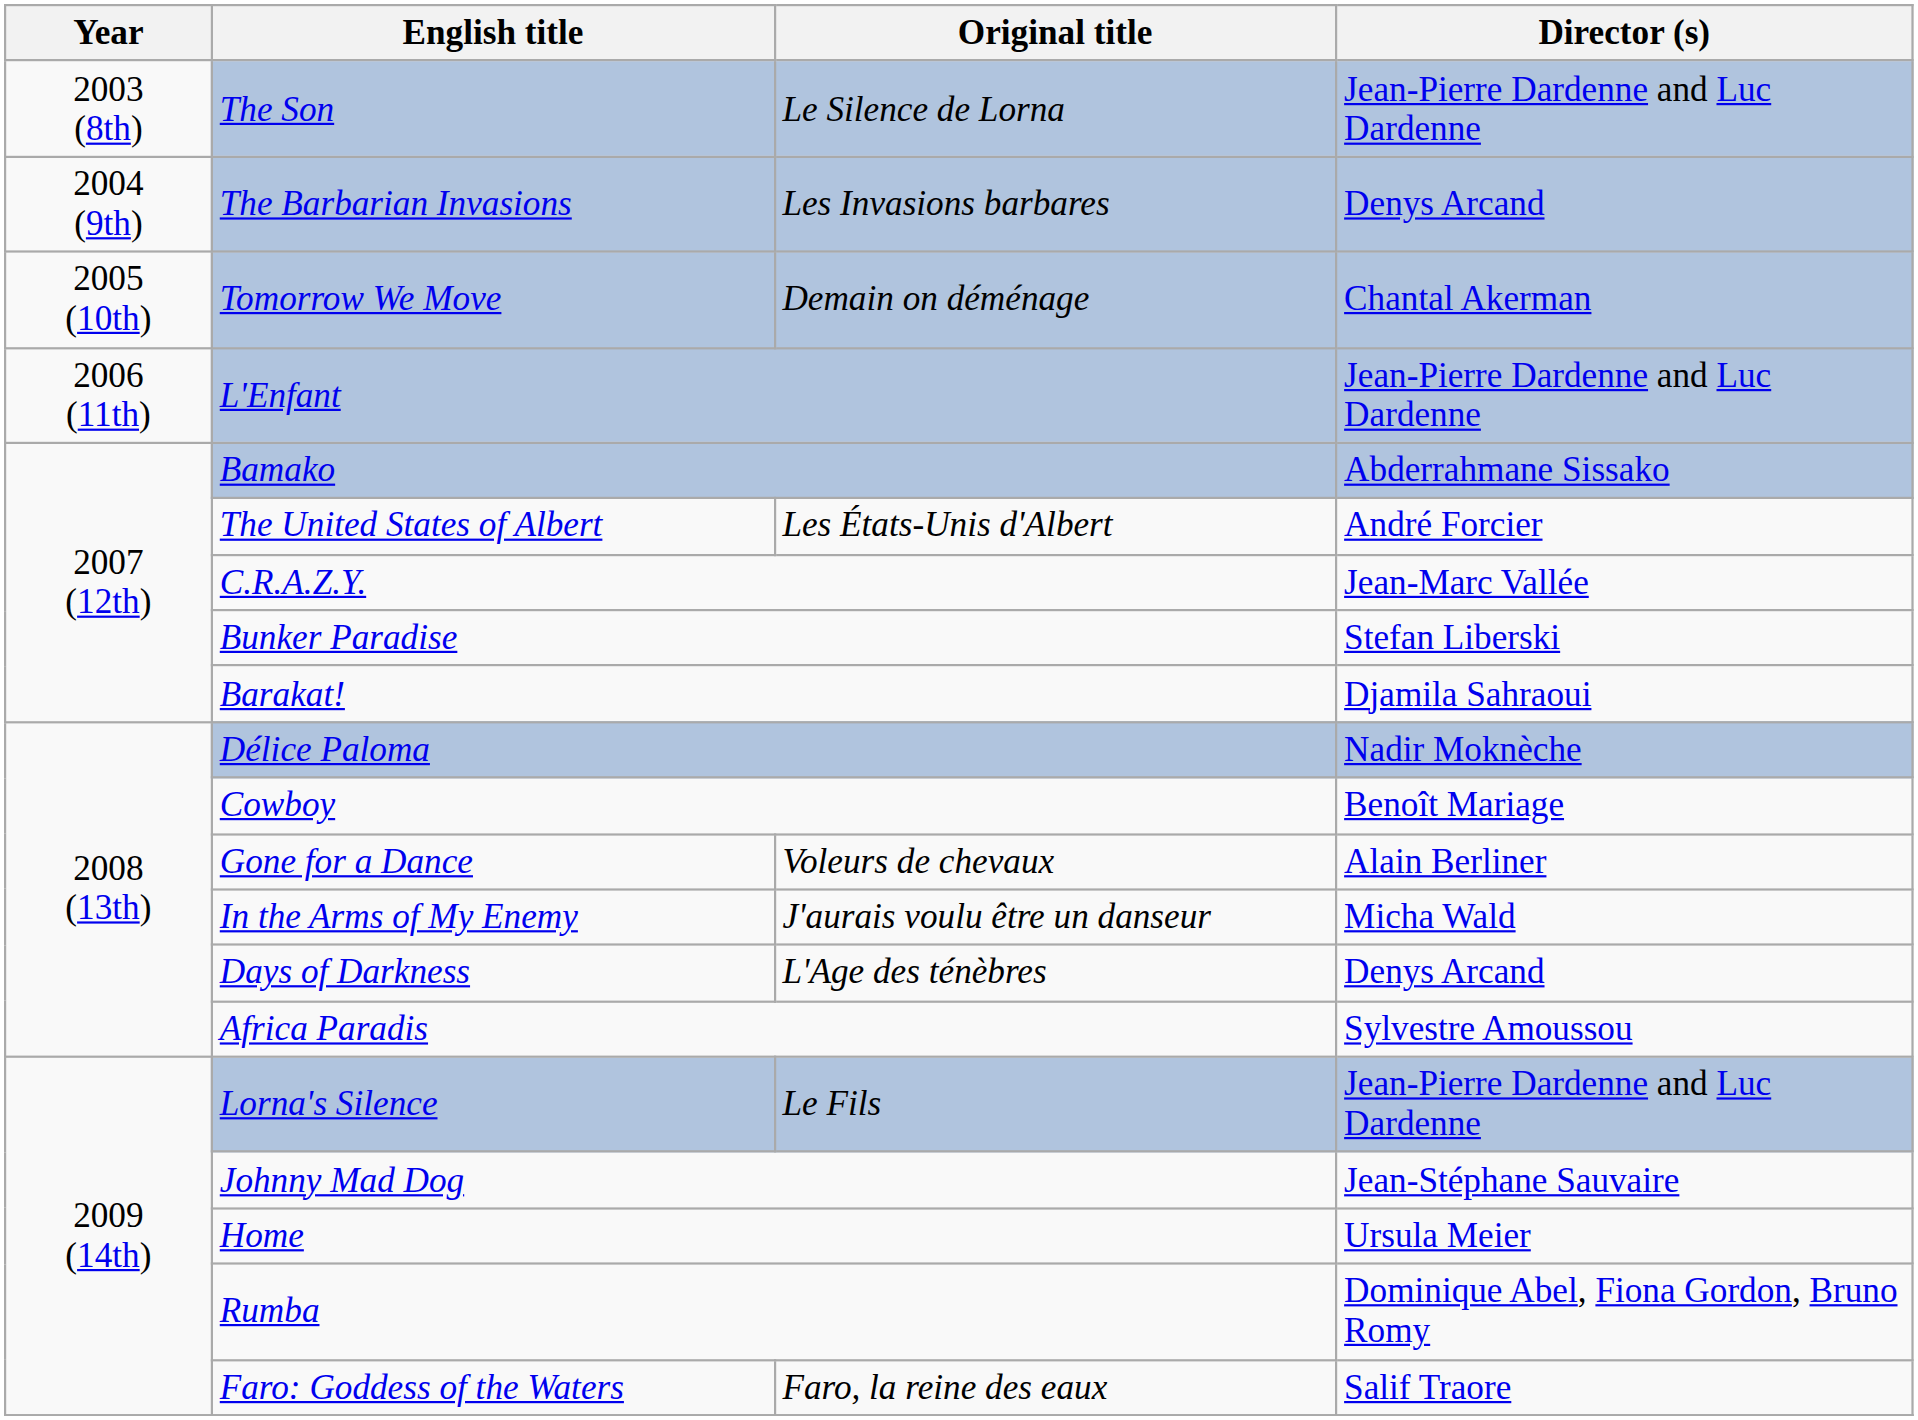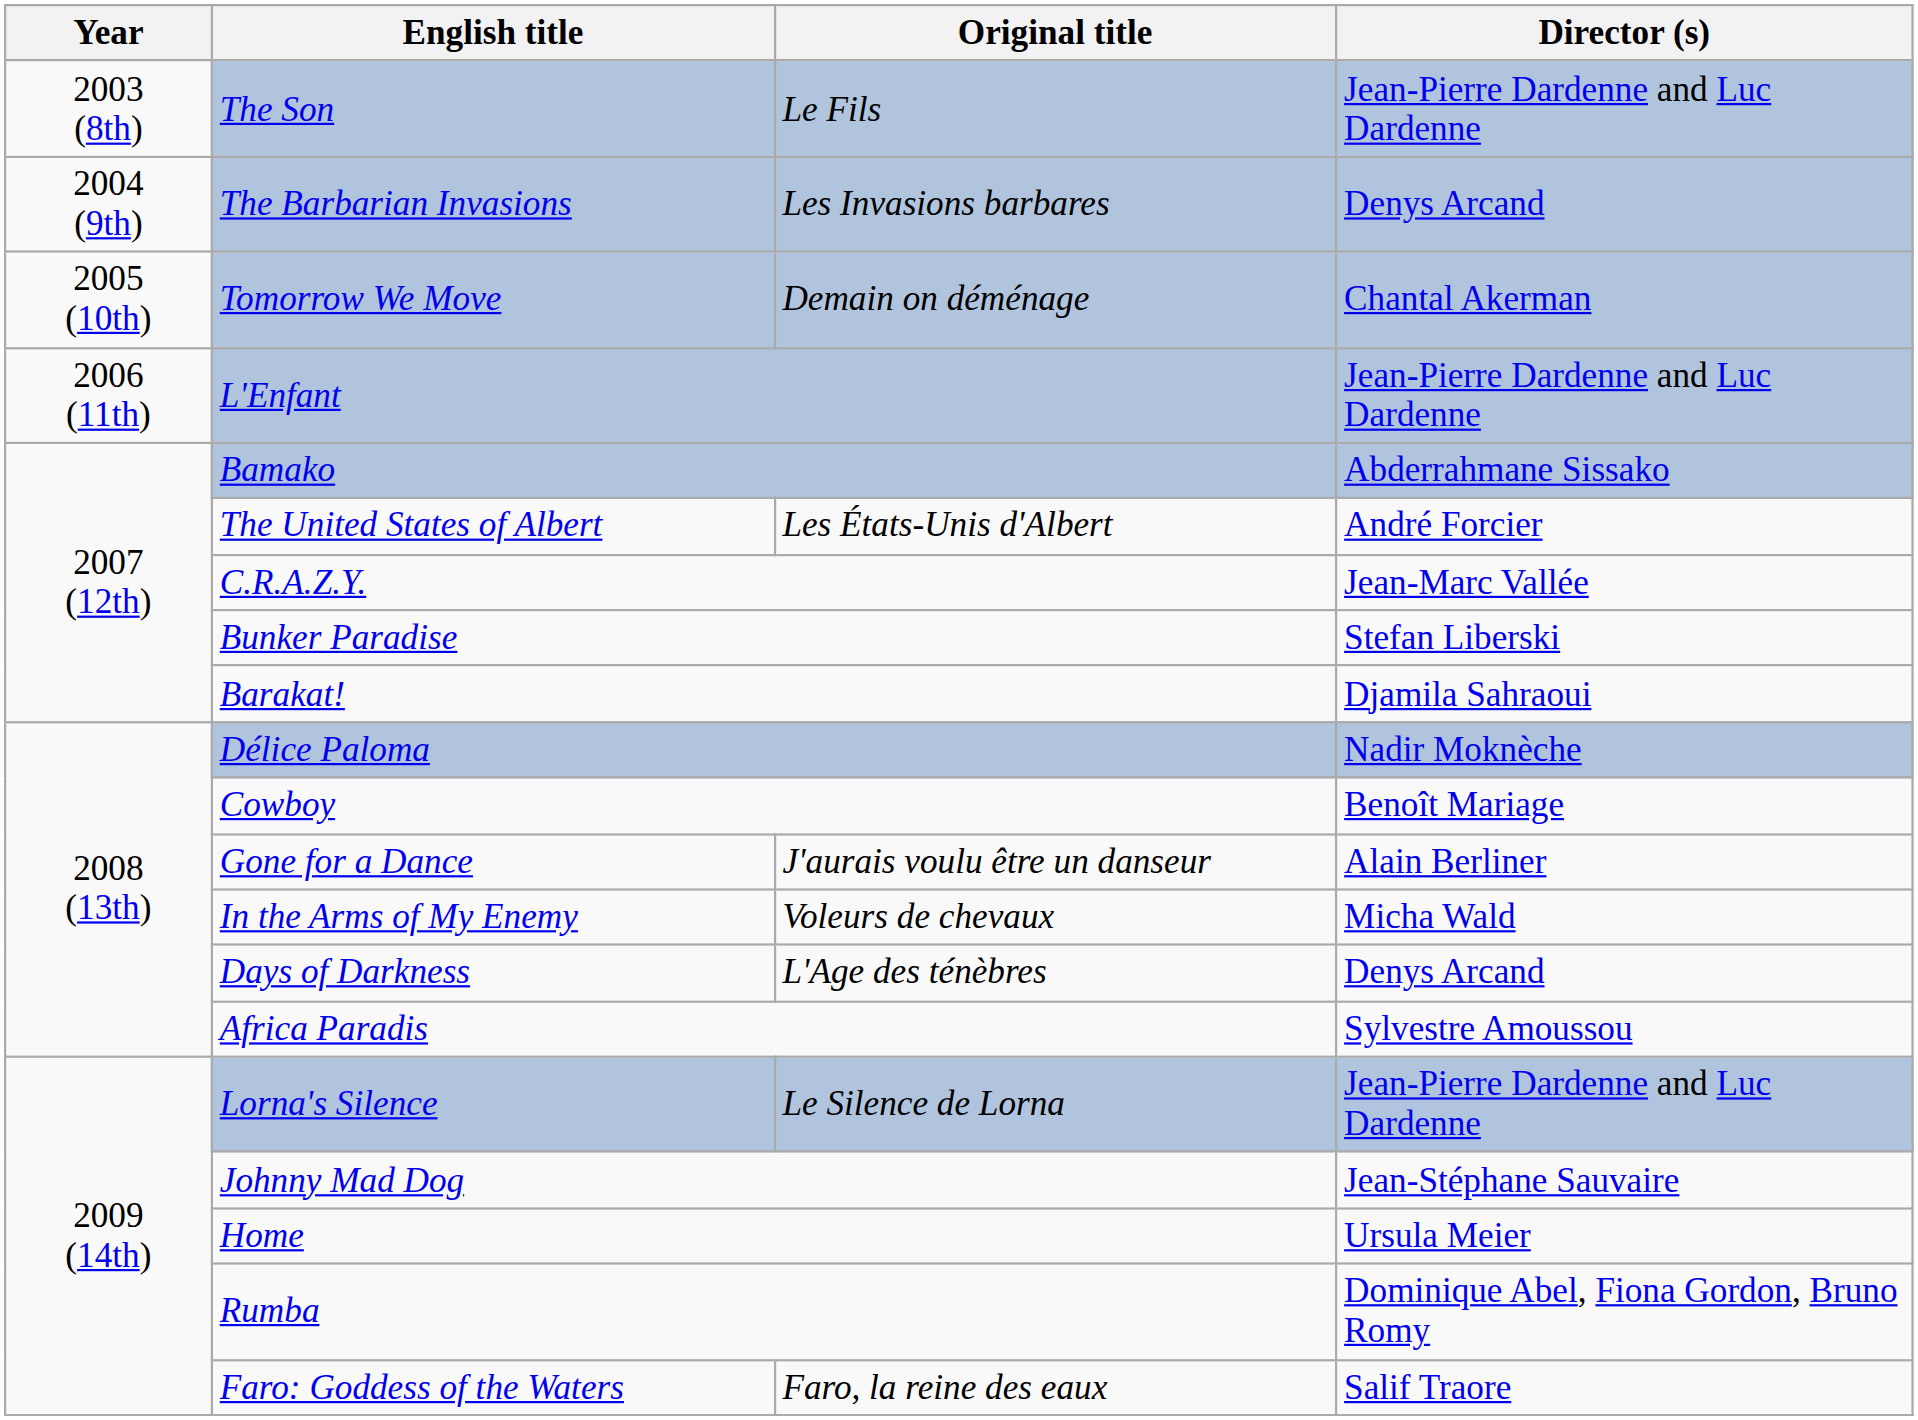The Son | Original title: Le Silence de Lorna -> Le Fils
Gone for a Dance | Original title: Voleurs de chevaux -> J'aurais voulu être un danseur
In the Arms of My Enemy | Original title: J'aurais voulu être un danseur -> Voleurs de chevaux
Lorna's Silence | Original title: Le Fils -> Le Silence de Lorna
